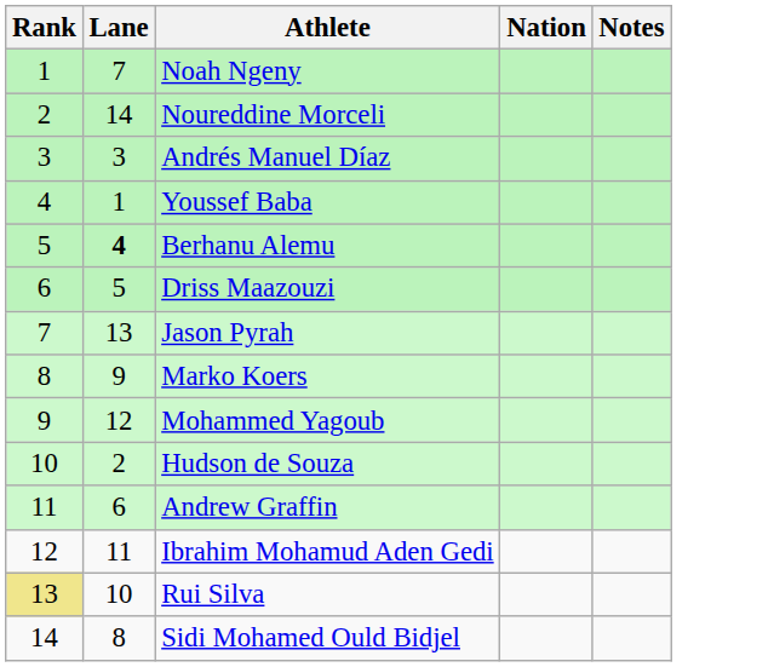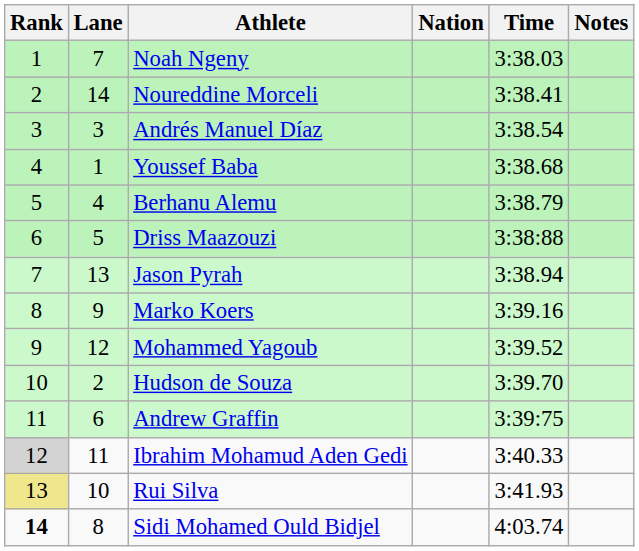+ column: Time | 3:38.03 | 3:38.41 | 3:38.54 | 3:38.68 | 3:38.79 | 3:38:88 | 3:38.94 | 3:39.16 | 3:39.52 | 3:39.70 | 3:39:75 | 3:40.33 | 3:41.93 | 4:03.74
Berhanu Alemu | Lane: bold -> normal
Ibrahim Mohamud Aden Gedi | Rank: no background -> lightgrey background
Sidi Mohamed Ould Bidjel | Rank: normal -> bold
